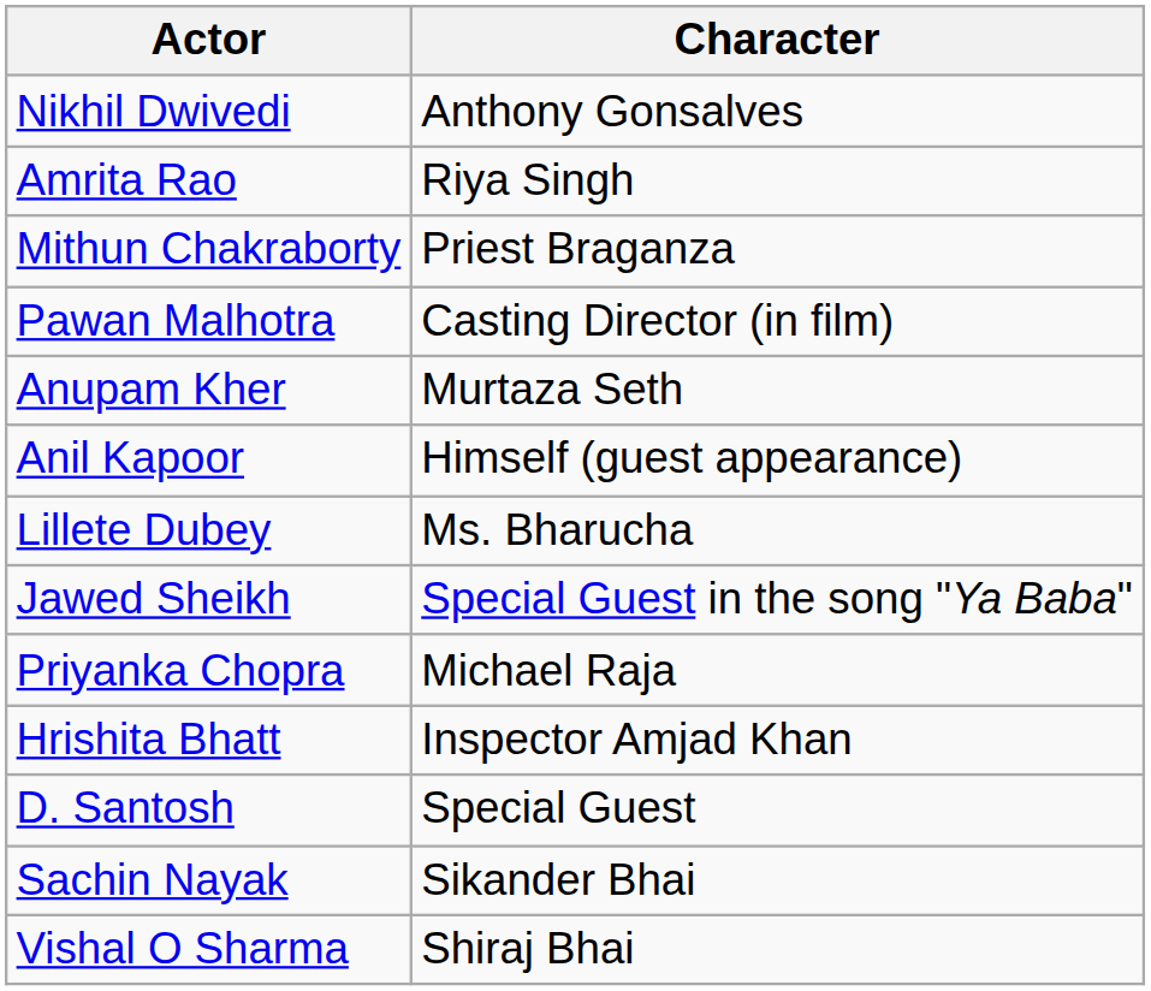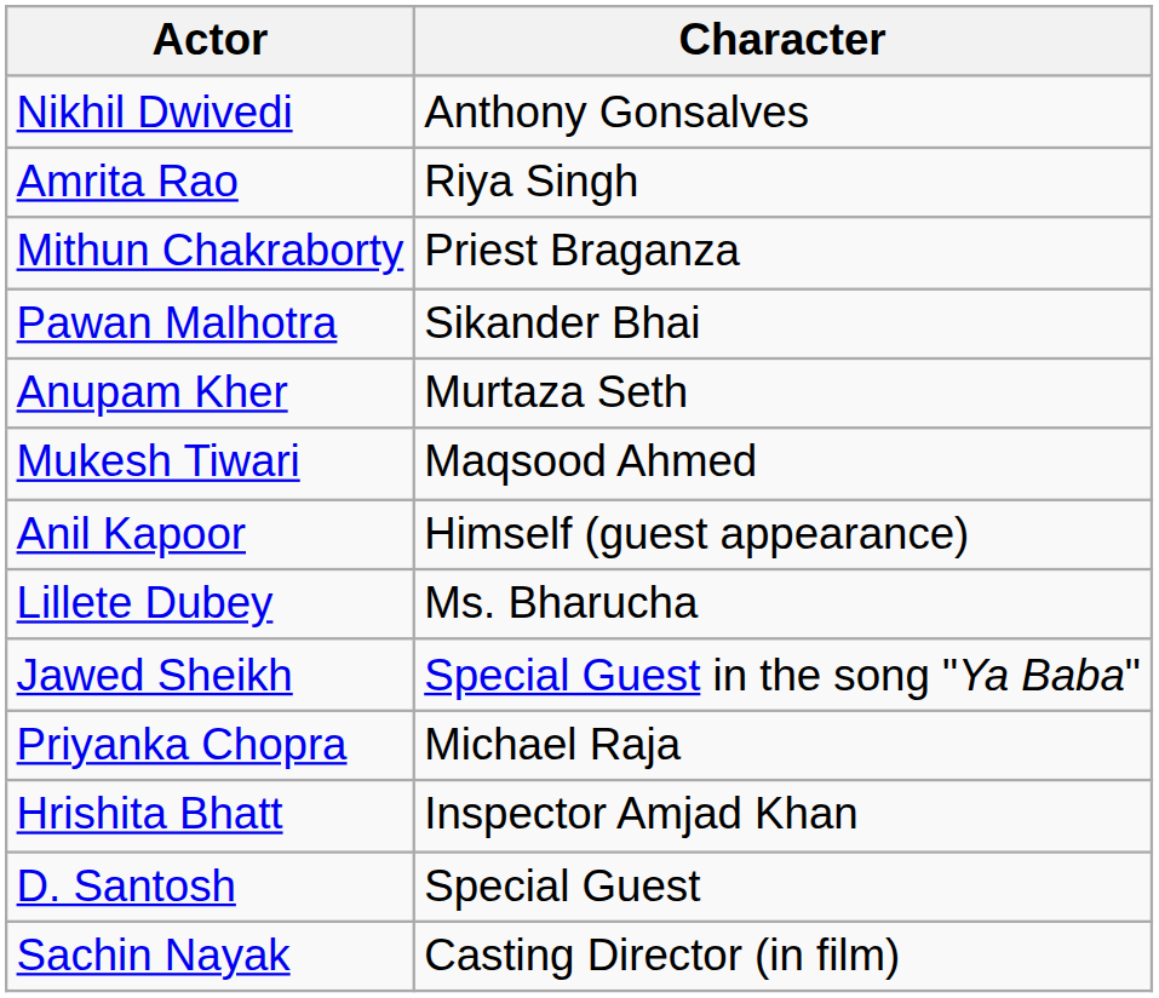Pawan Malhotra | Character: Casting Director (in film) -> Sikander Bhai
+ row: Mukesh Tiwari | Maqsood Ahmed
Sachin Nayak | Character: Sikander Bhai -> Casting Director (in film)
- row: Vishal O Sharma | Shiraj Bhai
